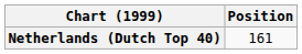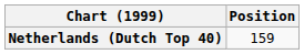Netherlands (Dutch Top 40) | Position: 161 -> 159
